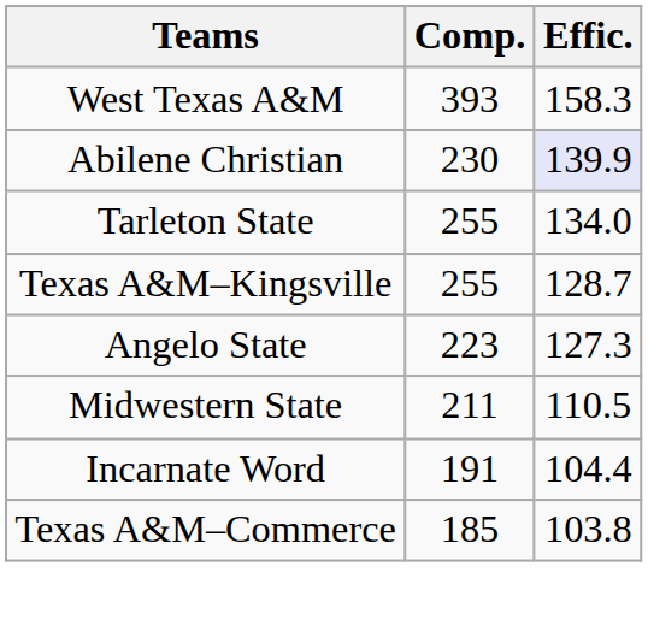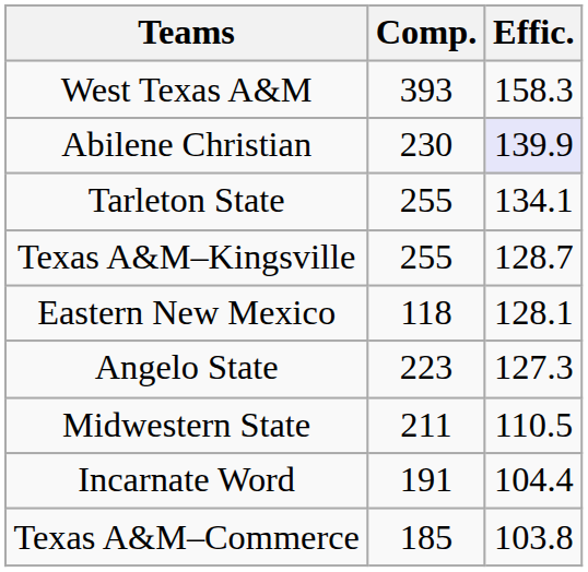Tarleton State | Effic.: 134.0 -> 134.1
+ row: Eastern New Mexico | 118 | 128.1
